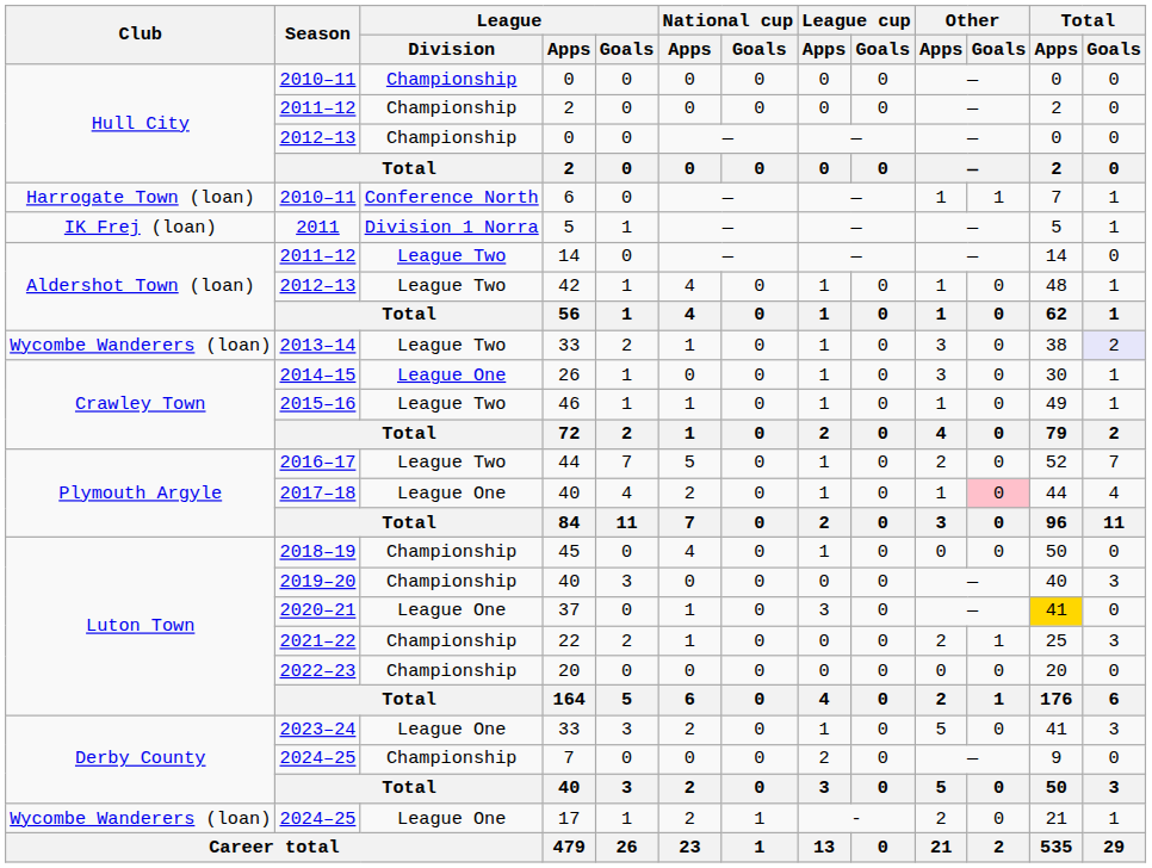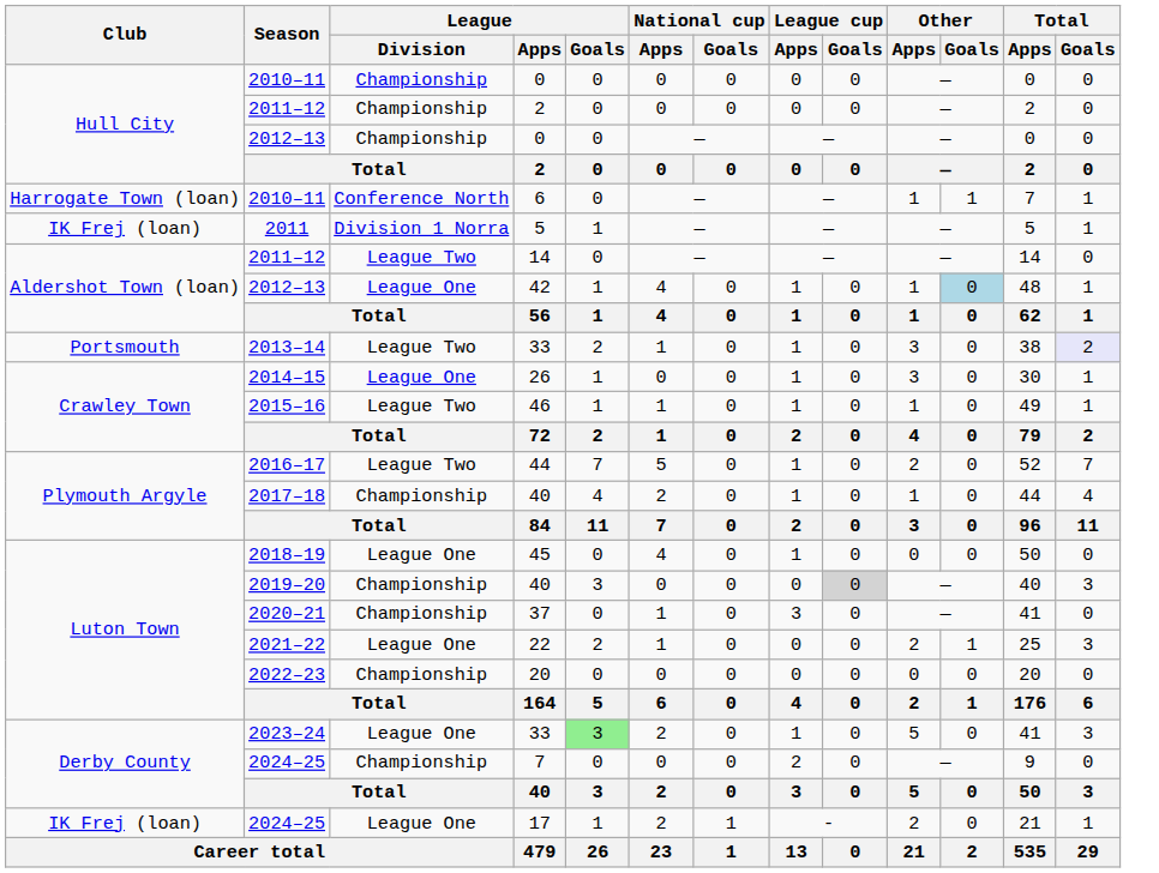42 | League / Division: League Two -> League One
42 | Other / Goals: no background -> lightblue background
2013–14 / 33 | Club: Wycombe Wanderers (loan) -> Portsmouth
2017–18 / 40 | League / Division: League One -> Championship
2017–18 / 40 | Other / Goals: pink background -> no background
45 | League / Division: Championship -> League One
2019–20 / 40 | League cup / Goals: no background -> lightgrey background
37 | League / Division: League One -> Championship
37 | Total / Apps: gold background -> no background
22 | League / Division: Championship -> League One
2023–24 / 33 | League / Goals: no background -> lightgreen background
17 | Club: Wycombe Wanderers (loan) -> IK Frej (loan)
